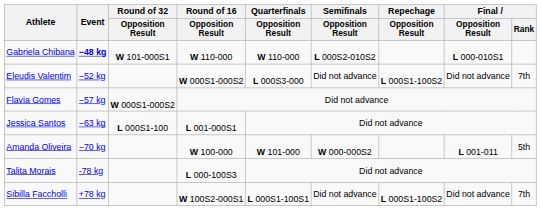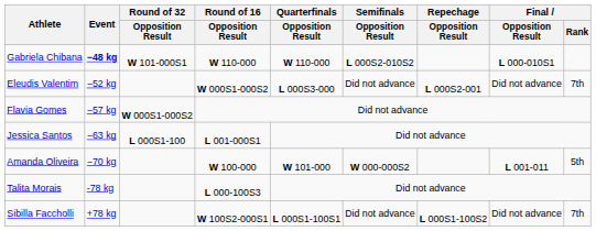Eleudis Valentim | Repechage / Opposition Result: L 000S1-100S2 -> L 000S2-001
